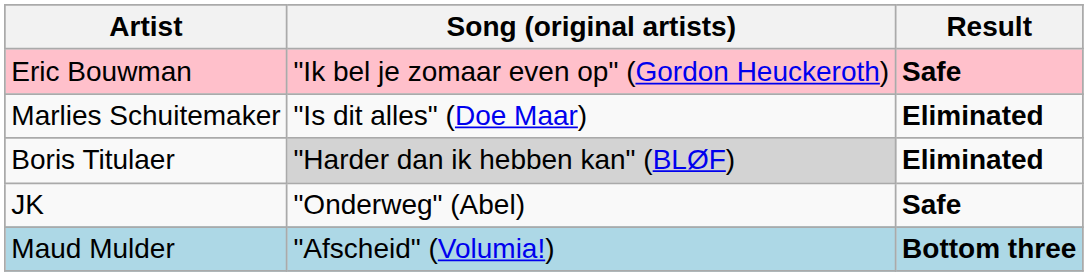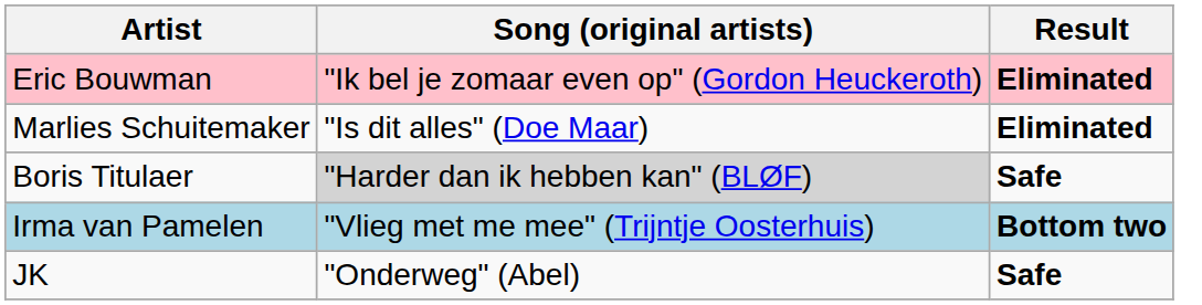Eric Bouwman | Result: Safe -> Eliminated
Boris Titulaer | Result: Eliminated -> Safe
+ row: Irma van Pamelen | "Vlieg met me mee" (Trijntje Oosterhuis) | Bottom two
- row: Maud Mulder | "Afscheid" (Volumia!) | Bottom three
